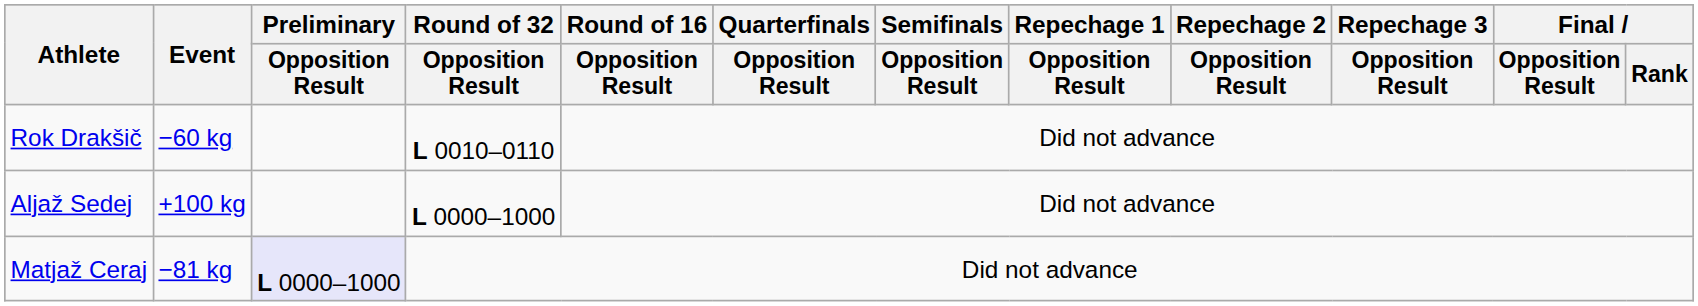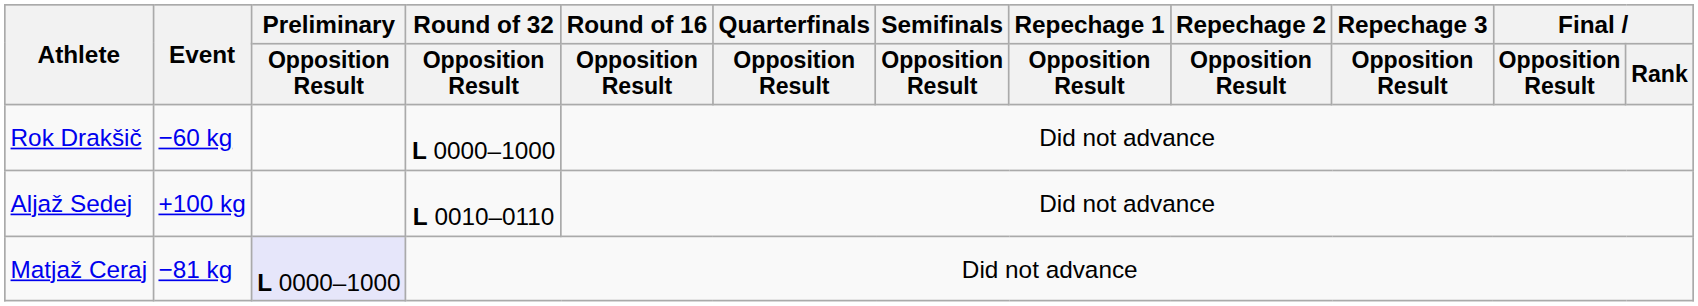Rok Drakšič | Round of 32 / Opposition Result: L 0010–0110 -> L 0000–1000
Aljaž Sedej | Round of 32 / Opposition Result: L 0000–1000 -> L 0010–0110
